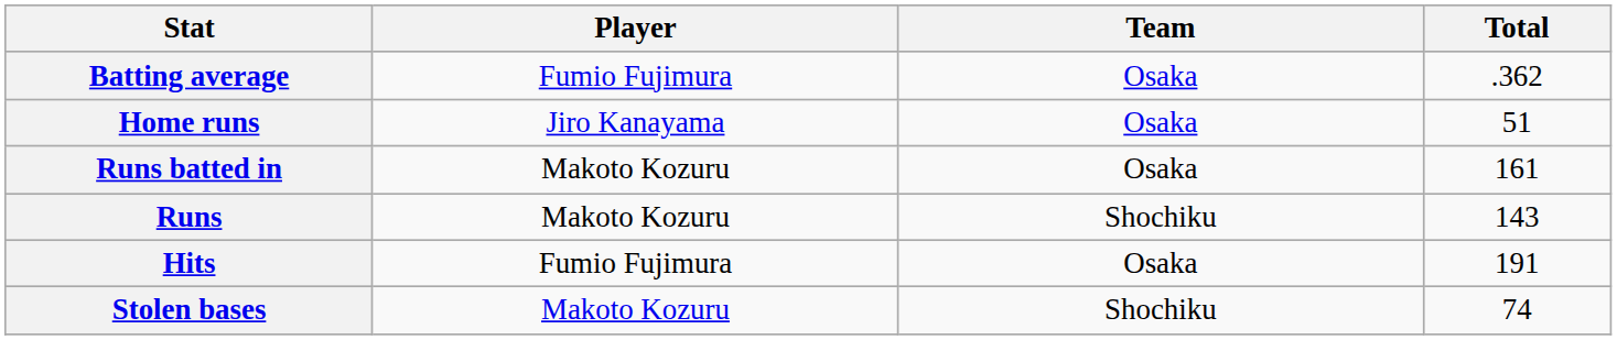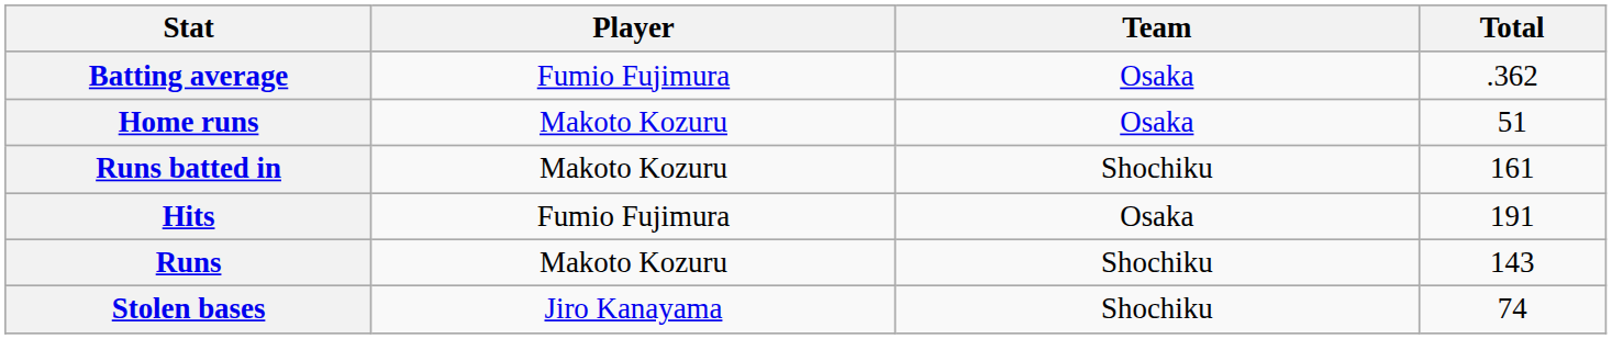Home runs | Player: Jiro Kanayama -> Makoto Kozuru
Runs batted in | Team: Osaka -> Shochiku
rows swapped: Runs <-> Hits
Stolen bases | Player: Makoto Kozuru -> Jiro Kanayama
